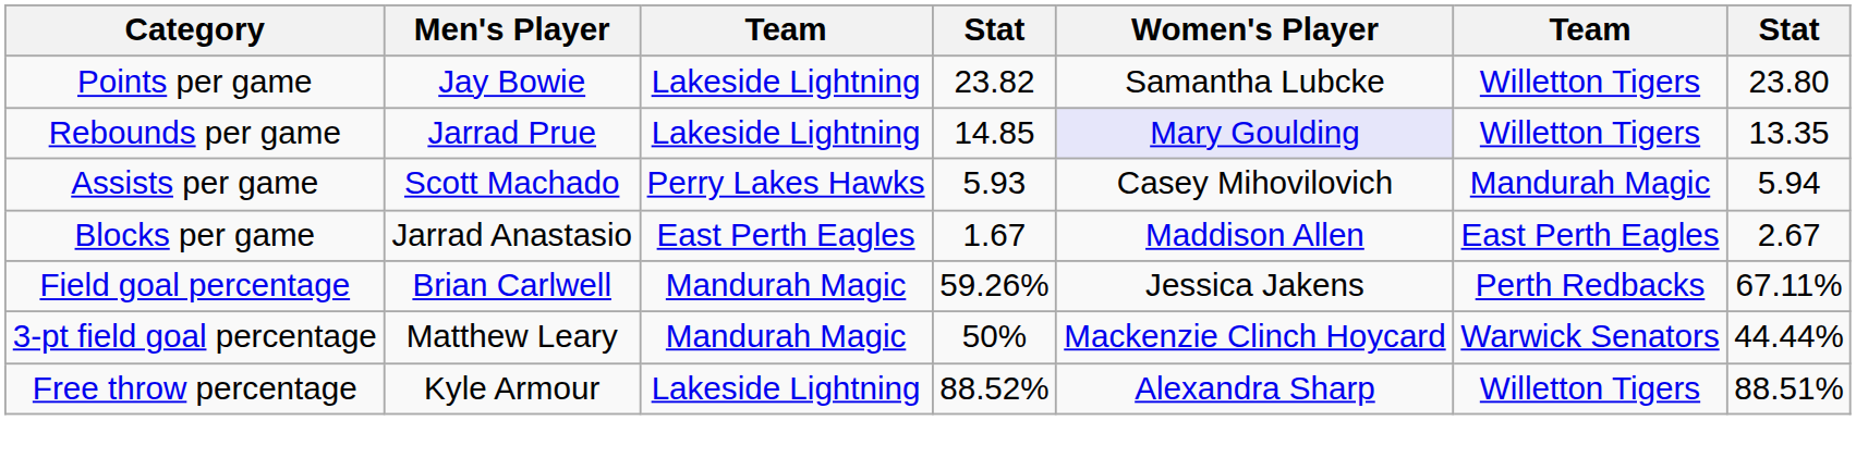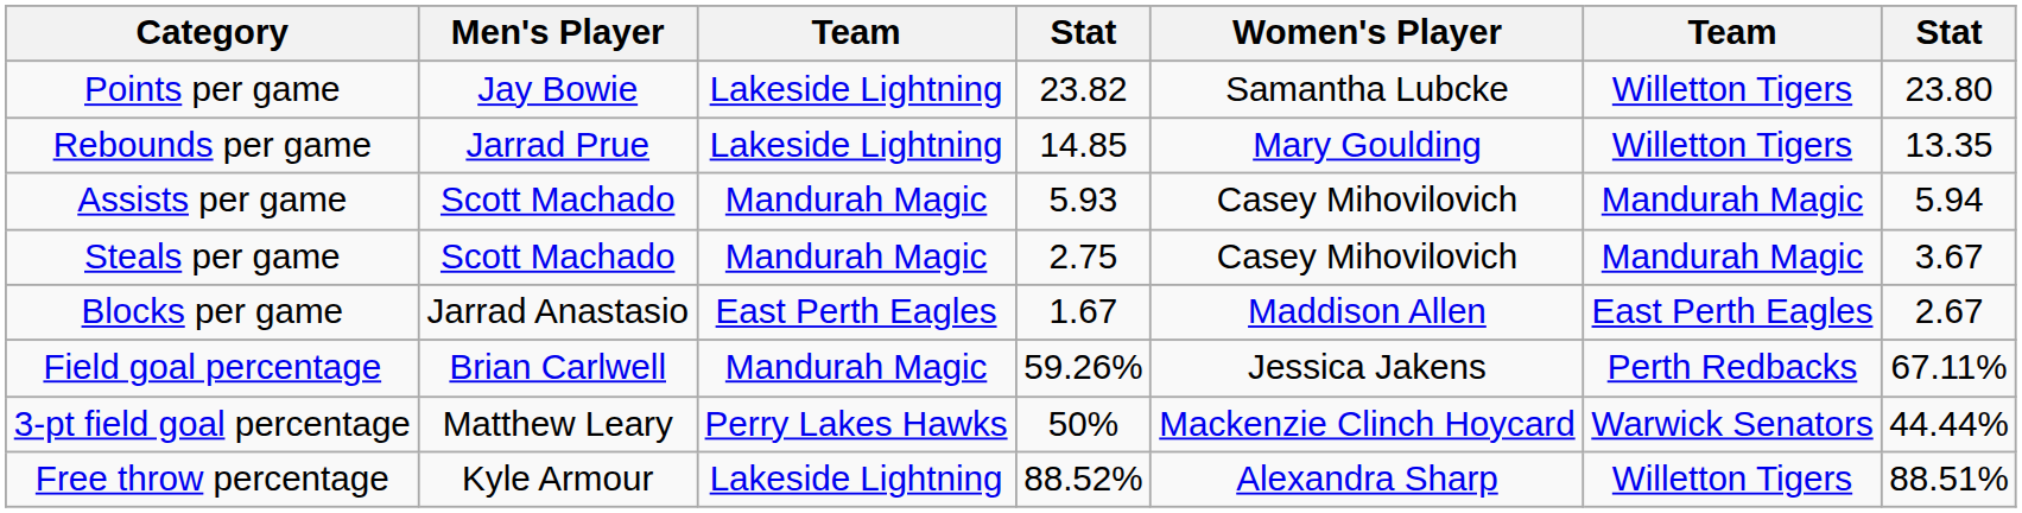Rebounds per game | Women's Player: lavender background -> no background
Assists per game | column 3: Perry Lakes Hawks -> Mandurah Magic
+ row: Steals per game | Scott Machado | Mandurah Magic | 2.75 | Casey Mihovilovich | Mandurah Magic | 3.67
3-pt field goal percentage | column 3: Mandurah Magic -> Perry Lakes Hawks
